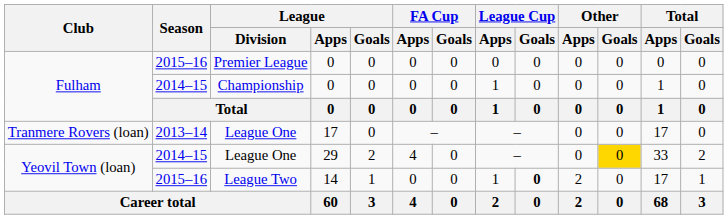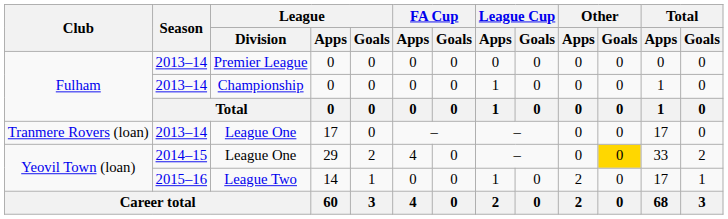Premier League | Season: 2015–16 -> 2013–14
Championship | Season: 2014–15 -> 2013–14
League Two | League Cup / Goals: bold -> normal
